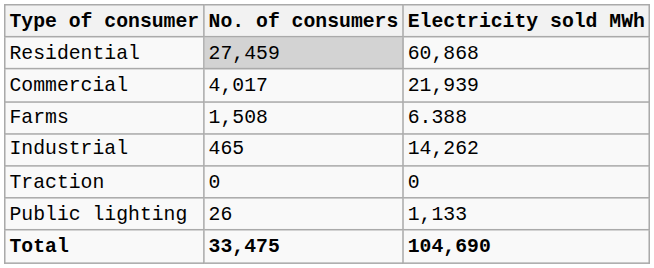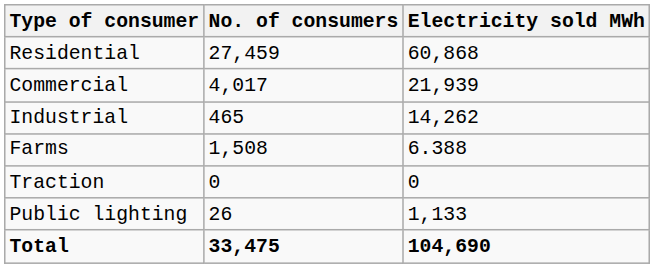Residential | No. of consumers: lightgrey background -> no background
rows swapped: Industrial <-> Farms
